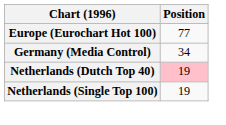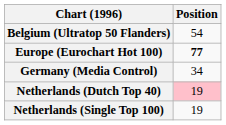+ row: Belgium (Ultratop 50 Flanders) | 54
Europe (Eurochart Hot 100) | Position: normal -> bold
